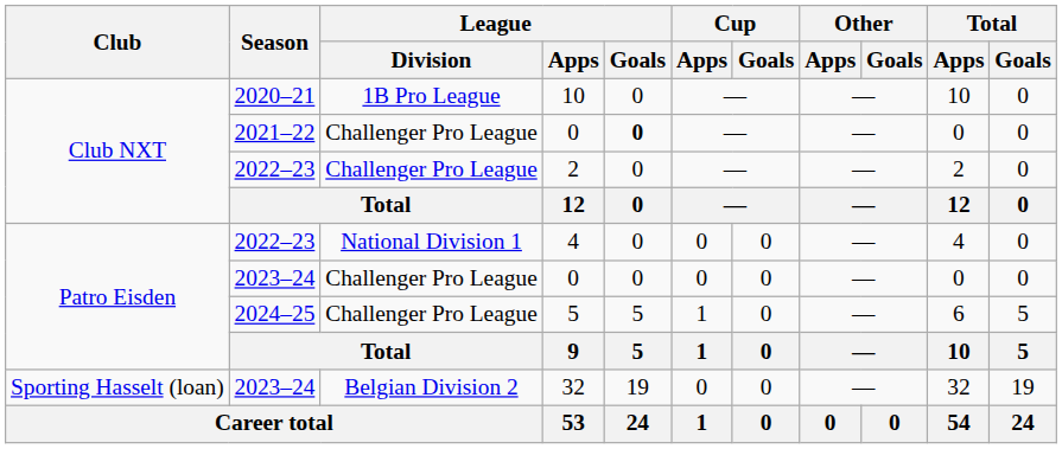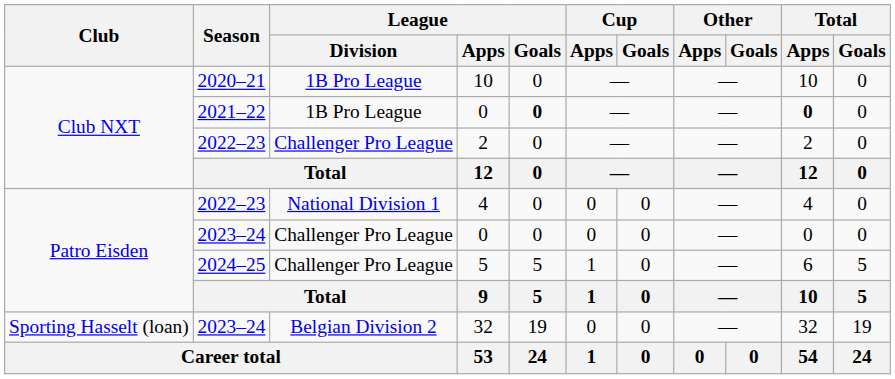2021–22 / 0 | League / Division: Challenger Pro League -> 1B Pro League
2021–22 / 0 | Total / Apps: normal -> bold
